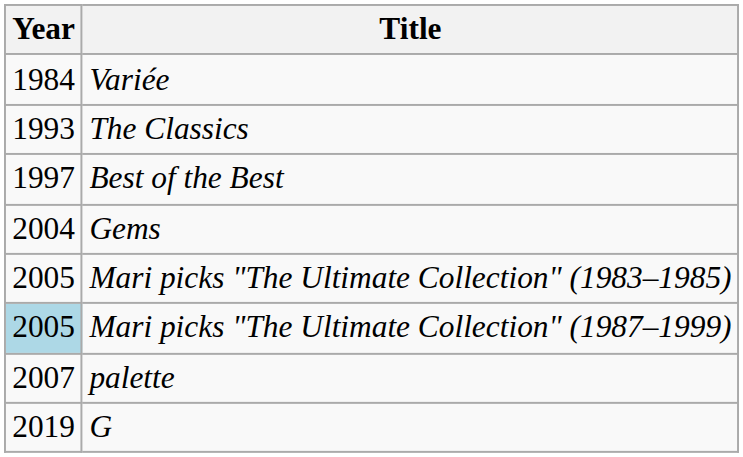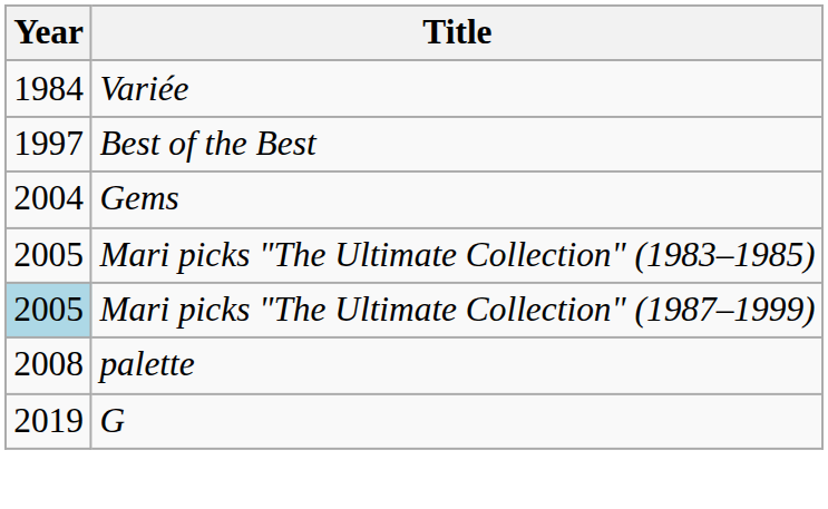- row: 1993 | The Classics
palette | Year: 2007 -> 2008
